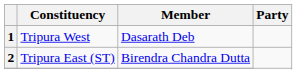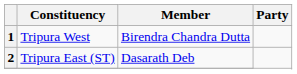1 | Member: Dasarath Deb -> Birendra Chandra Dutta
2 | Member: Birendra Chandra Dutta -> Dasarath Deb
